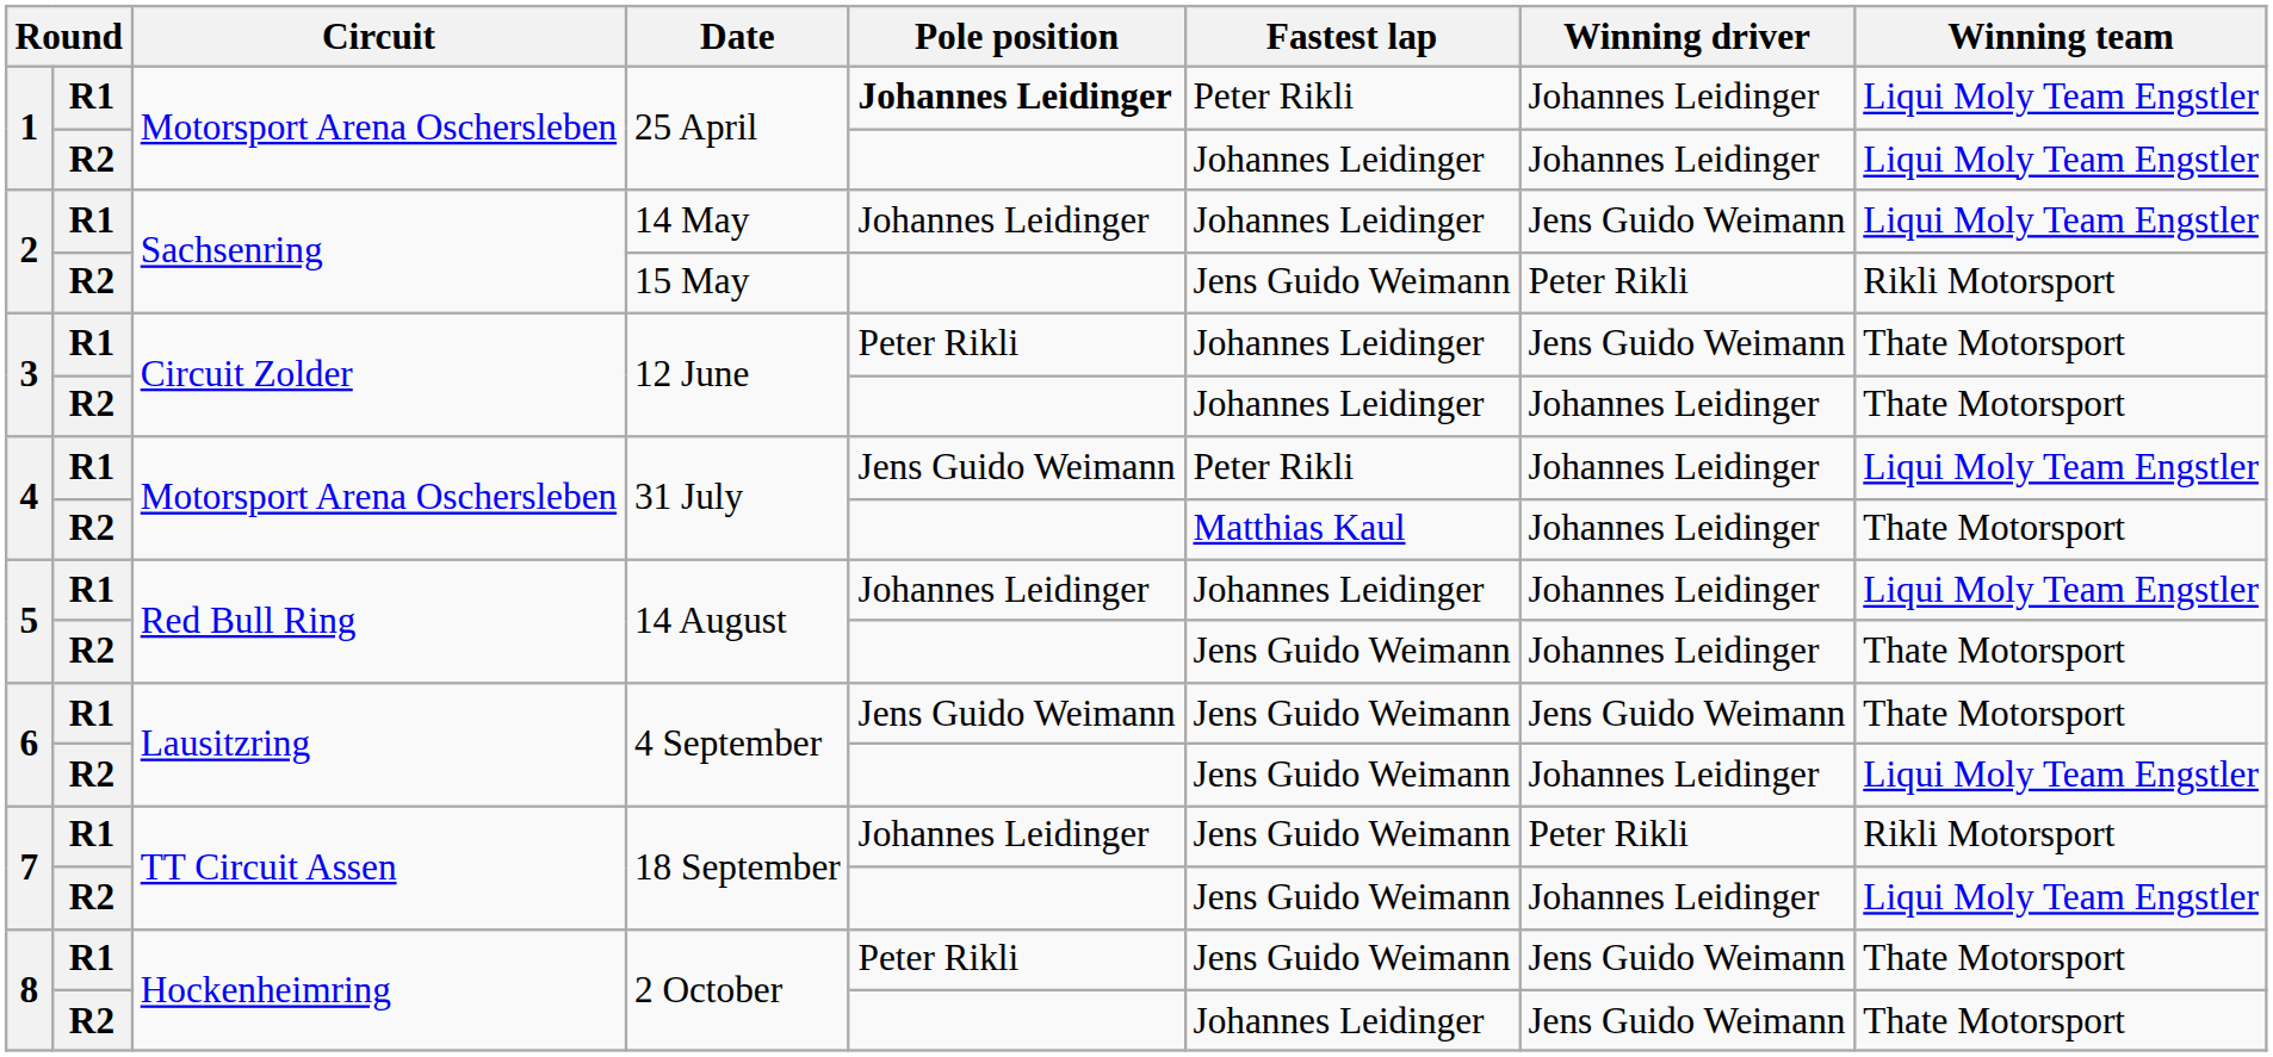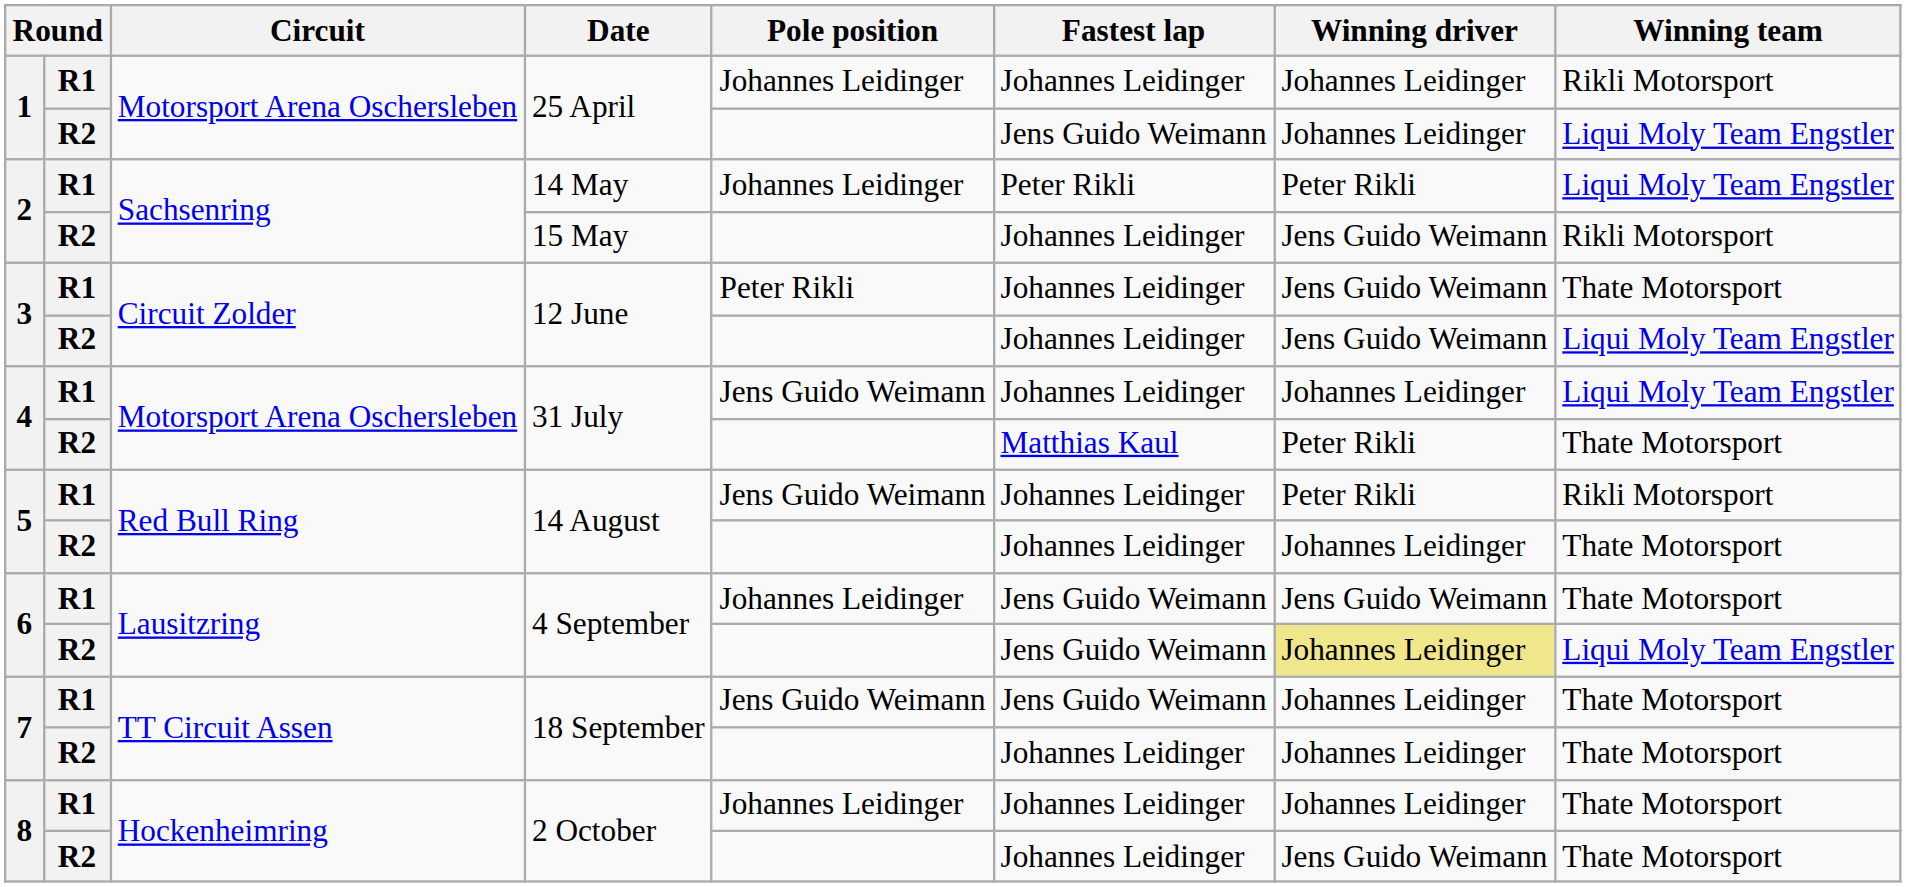R1 / 25 April | Pole position: bold -> normal
R1 / 25 April | Fastest lap: Peter Rikli -> Johannes Leidinger
R1 / 25 April | Winning team: Liqui Moly Team Engstler -> Rikli Motorsport
R2 / 25 April | Fastest lap: Johannes Leidinger -> Jens Guido Weimann
14 May | Fastest lap: Johannes Leidinger -> Peter Rikli
14 May | Winning driver: Jens Guido Weimann -> Peter Rikli
15 May | Fastest lap: Jens Guido Weimann -> Johannes Leidinger
15 May | Winning driver: Peter Rikli -> Jens Guido Weimann
R2 / 12 June | Winning driver: Johannes Leidinger -> Jens Guido Weimann
R2 / 12 June | Winning team: Thate Motorsport -> Liqui Moly Team Engstler
R1 / 31 July | Fastest lap: Peter Rikli -> Johannes Leidinger
R2 / 31 July | Winning driver: Johannes Leidinger -> Peter Rikli
R1 / 14 August | Pole position: Johannes Leidinger -> Jens Guido Weimann
R1 / 14 August | Winning driver: Johannes Leidinger -> Peter Rikli
R1 / 14 August | Winning team: Liqui Moly Team Engstler -> Rikli Motorsport
R2 / 14 August | Fastest lap: Jens Guido Weimann -> Johannes Leidinger
R1 / 4 September | Pole position: Jens Guido Weimann -> Johannes Leidinger
R2 / 4 September | Winning driver: no background -> khaki background
R1 / 18 September | Pole position: Johannes Leidinger -> Jens Guido Weimann
R1 / 18 September | Winning driver: Peter Rikli -> Johannes Leidinger
R1 / 18 September | Winning team: Rikli Motorsport -> Thate Motorsport
R2 / 18 September | Fastest lap: Jens Guido Weimann -> Johannes Leidinger
R2 / 18 September | Winning team: Liqui Moly Team Engstler -> Thate Motorsport
R1 / 2 October | Pole position: Peter Rikli -> Johannes Leidinger
R1 / 2 October | Fastest lap: Jens Guido Weimann -> Johannes Leidinger
R1 / 2 October | Winning driver: Jens Guido Weimann -> Johannes Leidinger
